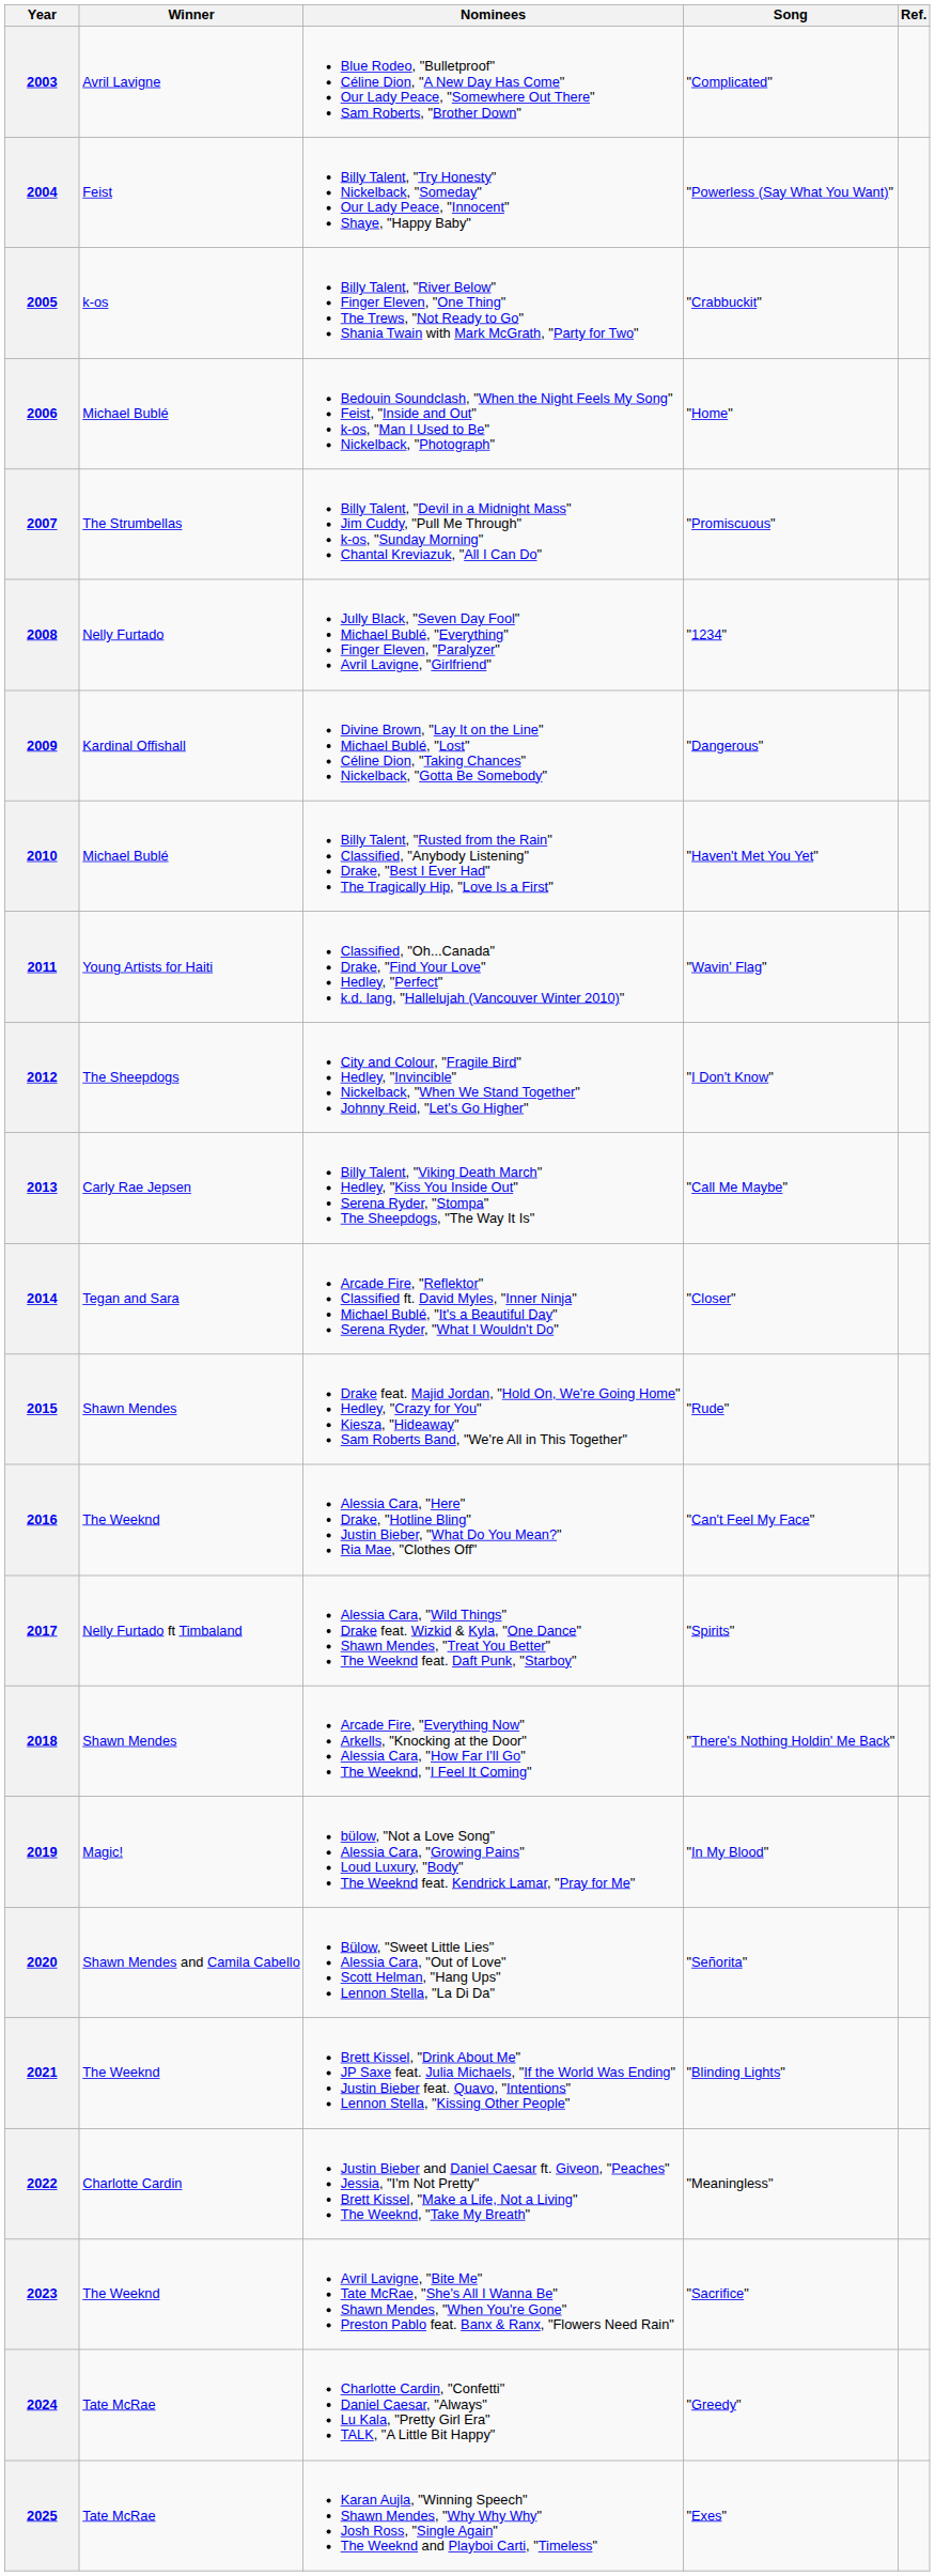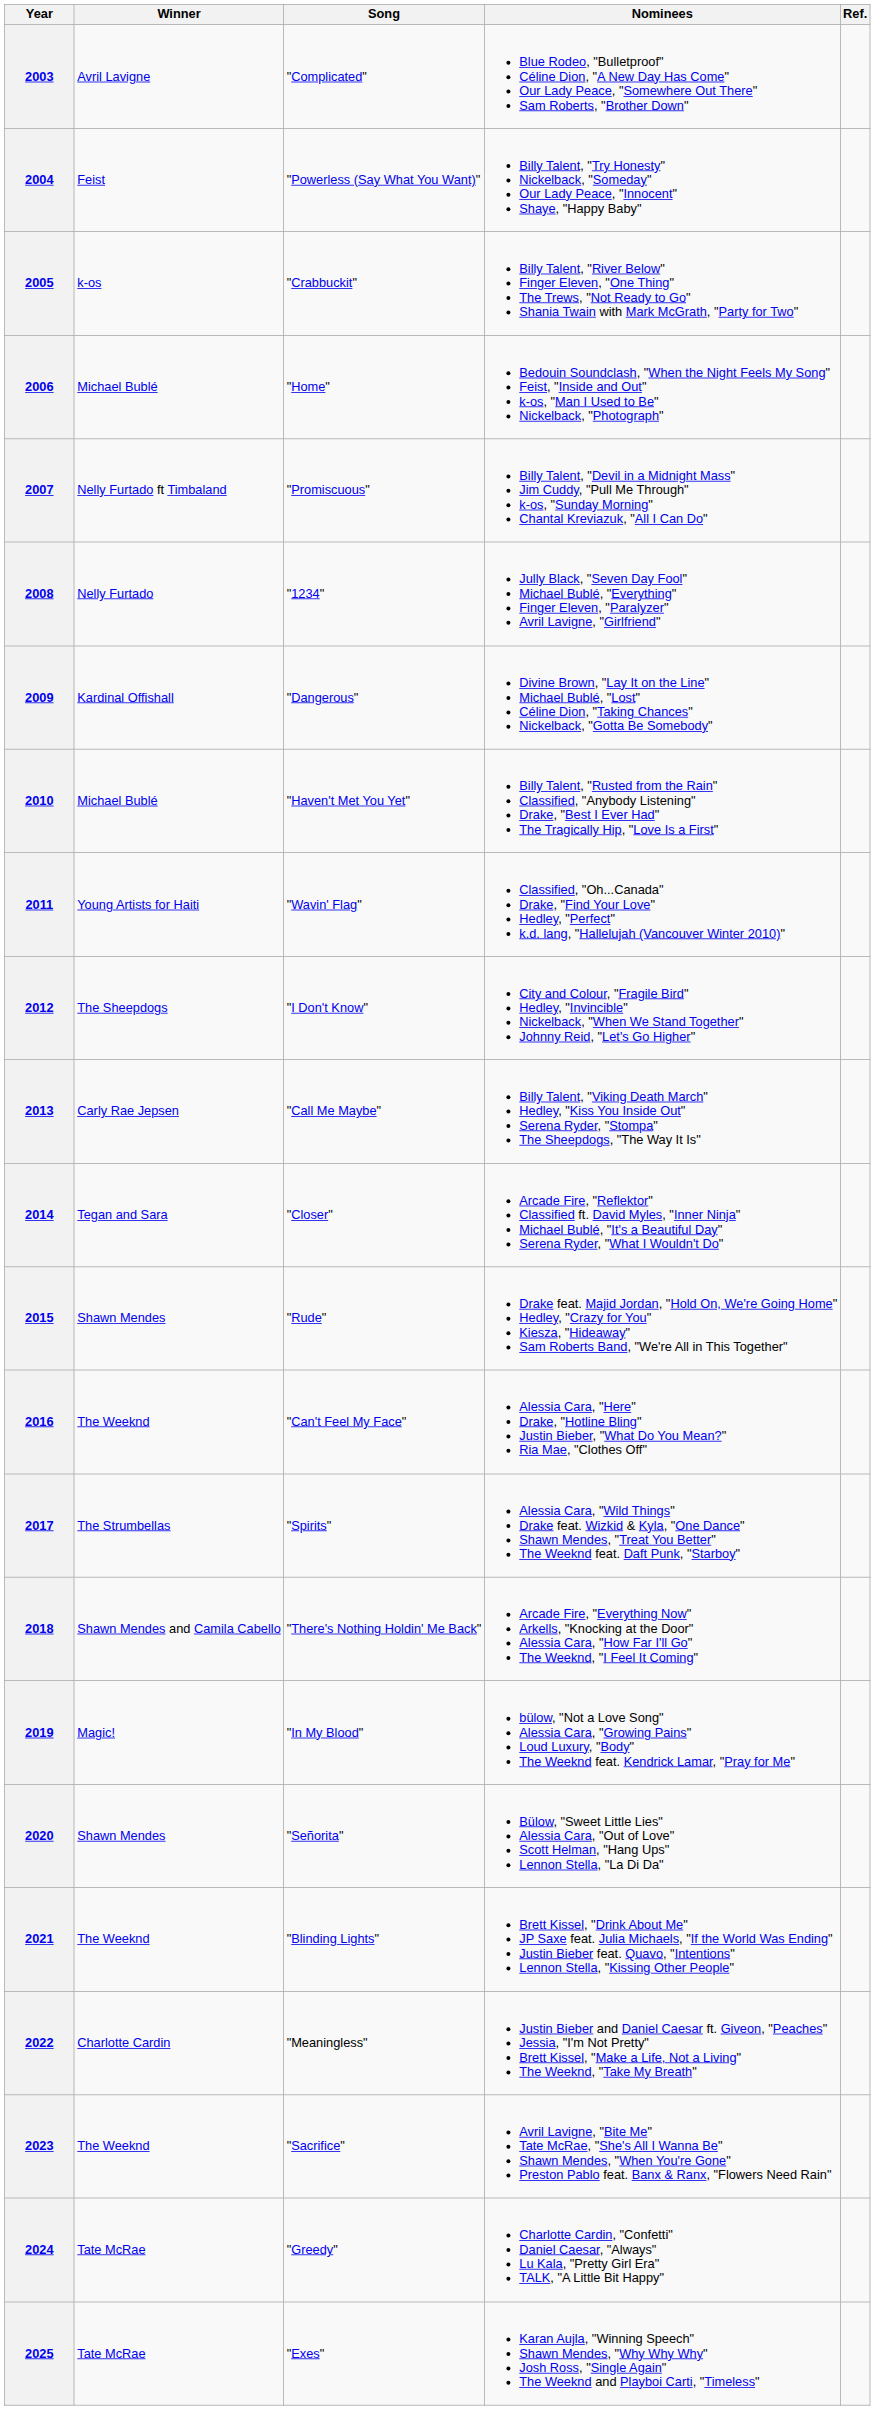columns swapped: Song <-> Nominees
2007 | Winner: The Strumbellas -> Nelly Furtado ft Timbaland
2017 | Winner: Nelly Furtado ft Timbaland -> The Strumbellas
2018 | Winner: Shawn Mendes -> Shawn Mendes and Camila Cabello
2020 | Winner: Shawn Mendes and Camila Cabello -> Shawn Mendes
